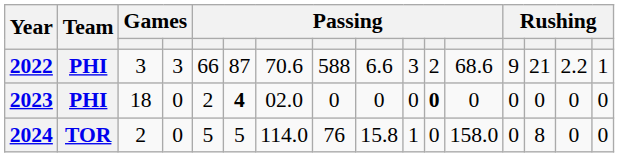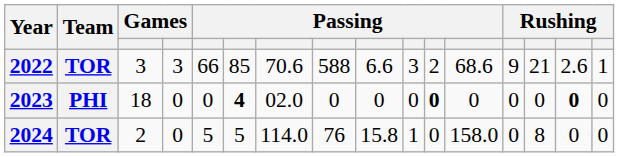2022 | Team: PHI -> TOR
2022 | column 6: 87 -> 85
2022 | column 15: 2.2 -> 2.6
2023 | column 5: 2 -> 0
2023 | column 15: normal -> bold
